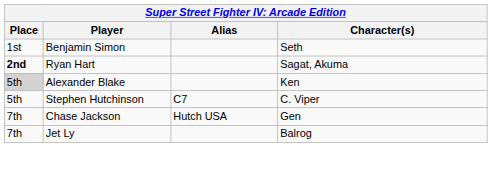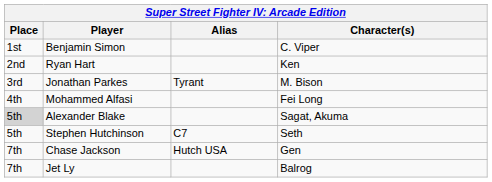Benjamin Simon | Character(s): Seth -> C. Viper
Ryan Hart | Place: bold -> normal
Ryan Hart | Character(s): Sagat, Akuma -> Ken
+ row: 3rd | Jonathan Parkes | Tyrant | M. Bison
+ row: 4th | Mohammed Alfasi | Fei Long
Alexander Blake | Character(s): Ken -> Sagat, Akuma
Stephen Hutchinson | Character(s): C. Viper -> Seth
